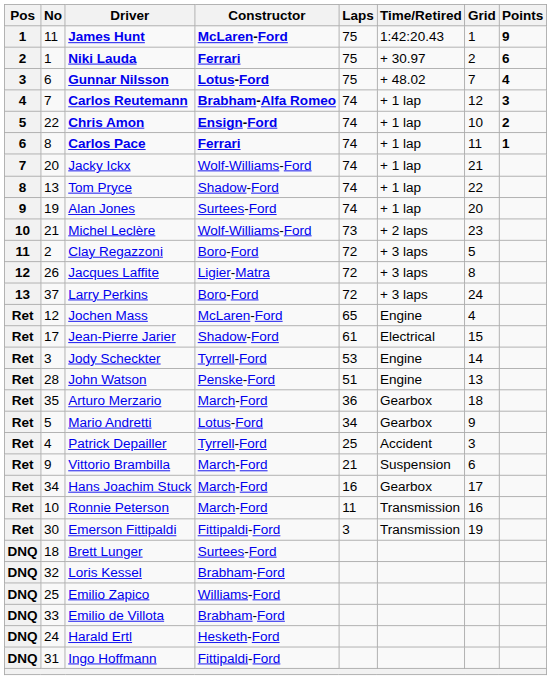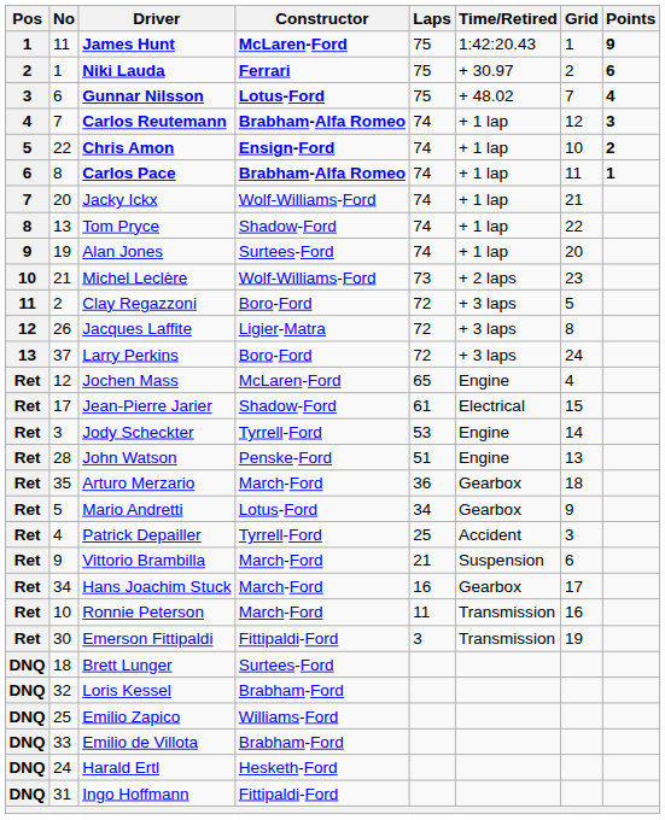Carlos Pace | Constructor: Ferrari -> Brabham-Alfa Romeo
